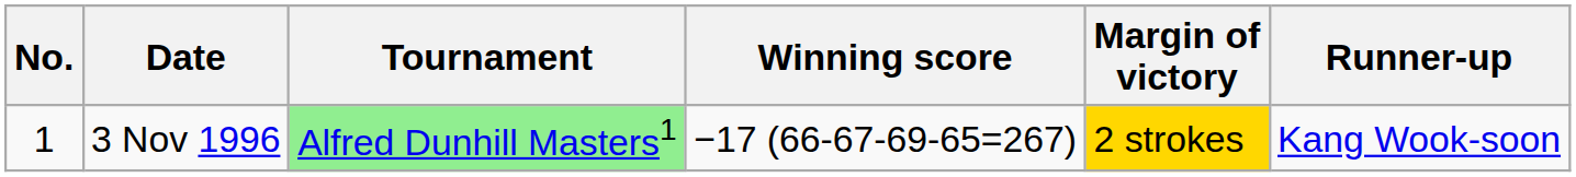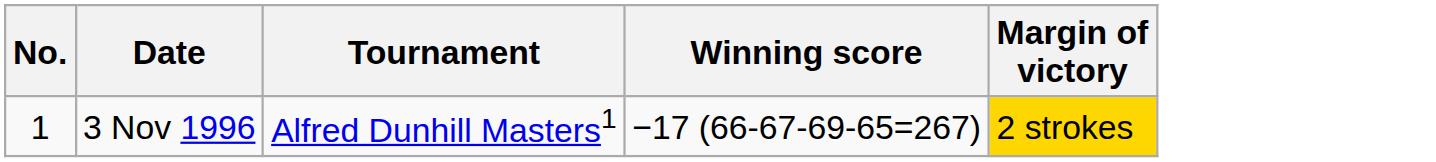- column: Runner-up | Kang Wook-soon
3 Nov 1996 | Tournament: lightgreen background -> no background
